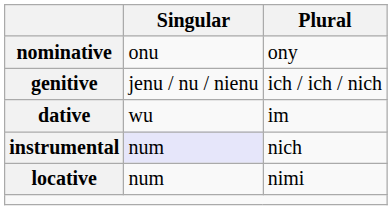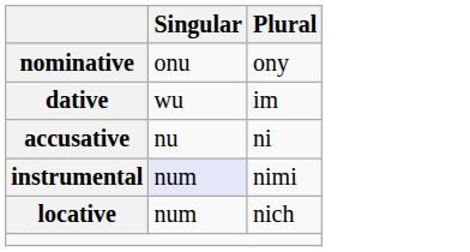- row: genitive | jenu / nu / nienu | ich / ich / nich
+ row: accusative | nu | ni
instrumental | Plural: nich -> nimi
locative | Plural: nimi -> nich
